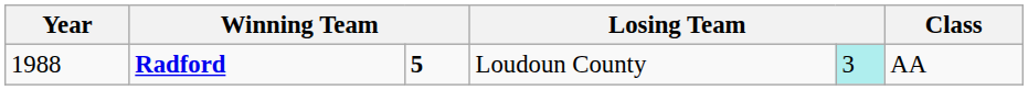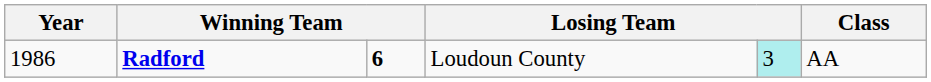Radford | Year: 1988 -> 1986
Radford | column 3: 5 -> 6
